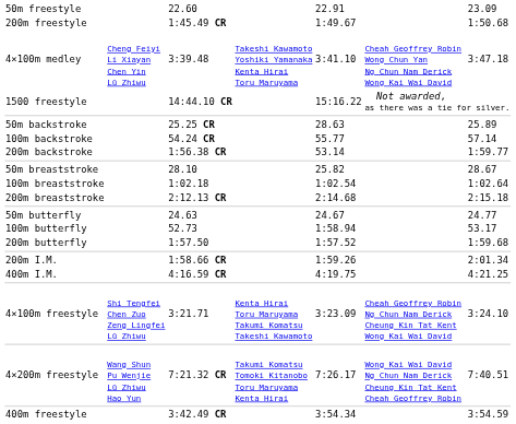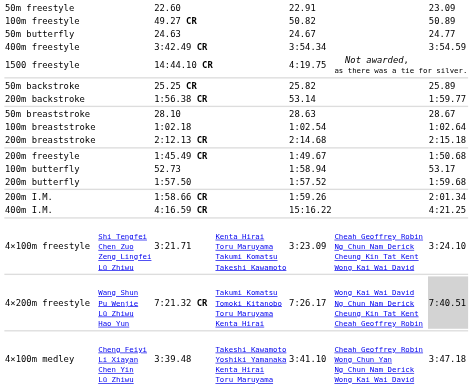+ row: 100m freestyle | 49.27 CR | 50.82 | 50.89
rows swapped: 200m freestyle <-> 50m butterfly
rows swapped: 400m freestyle <-> 4×100m medley
1500 freestyle | column 5: 15:16.22 -> 4:19.75
50m backstroke | column 5: 28.63 -> 25.82
- row: 100m backstroke | 54.24 CR | 55.77 | 57.14
50m breaststroke | column 5: 25.82 -> 28.63
400m I.M. | column 5: 4:19.75 -> 15:16.22
4×200m freestyle | column 7: no background -> lightgrey background
